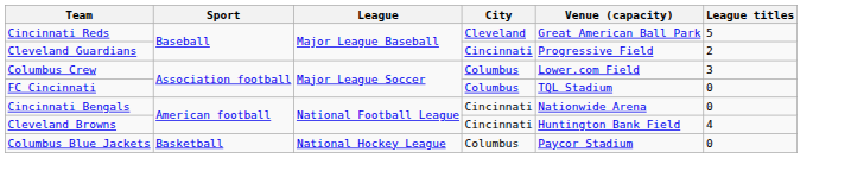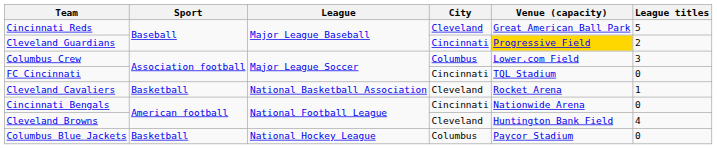Cleveland Guardians | Venue (capacity): no background -> gold background
FC Cincinnati | City: Columbus -> Cincinnati
+ row: Cleveland Cavaliers | Basketball | National Basketball Association | Cleveland | Rocket Arena | 1
Cleveland Browns | City: Cincinnati -> Cleveland
